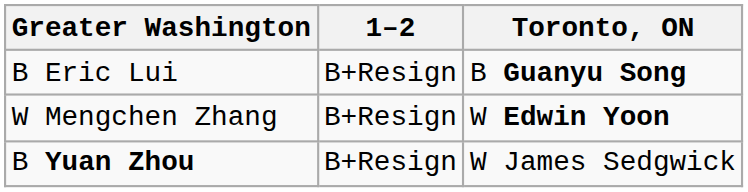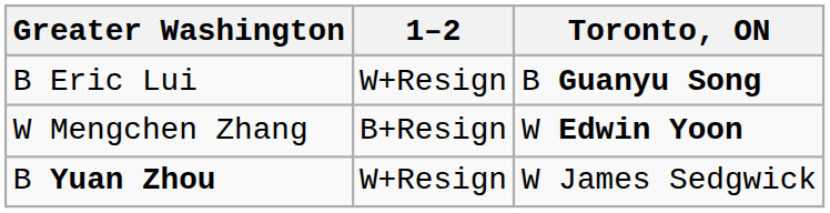B Eric Lui | 1–2: B+Resign -> W+Resign
B Yuan Zhou | 1–2: B+Resign -> W+Resign
